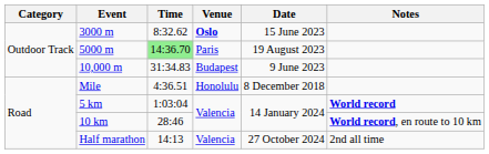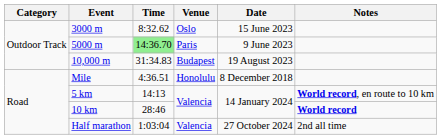3000 m | Venue: bold -> normal
5000 m | Date: 19 August 2023 -> 9 June 2023
10,000 m | Date: 9 June 2023 -> 19 August 2023
5 km | Time: 1:03:04 -> 14:13
5 km | Notes: World record -> World record, en route to 10 km
10 km | Notes: World record, en route to 10 km -> World record
Half marathon | Time: 14:13 -> 1:03:04
